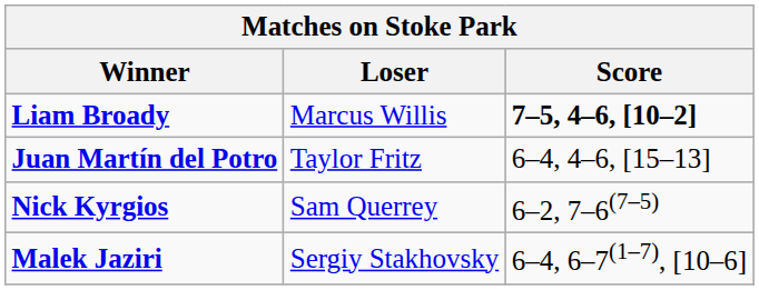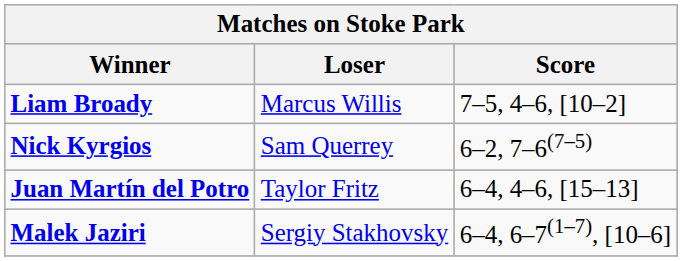Liam Broady | Score: bold -> normal
rows swapped: Juan Martín del Potro <-> Nick Kyrgios
